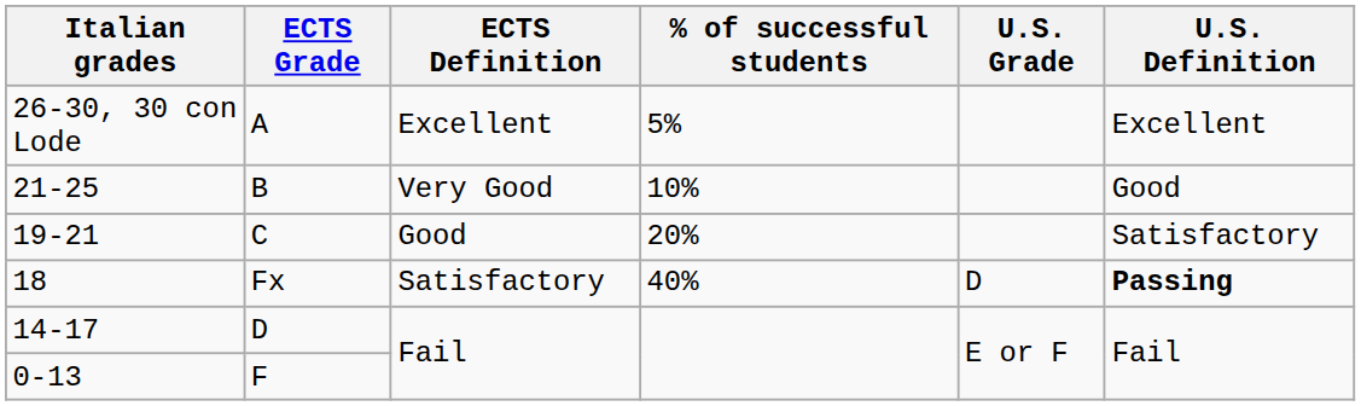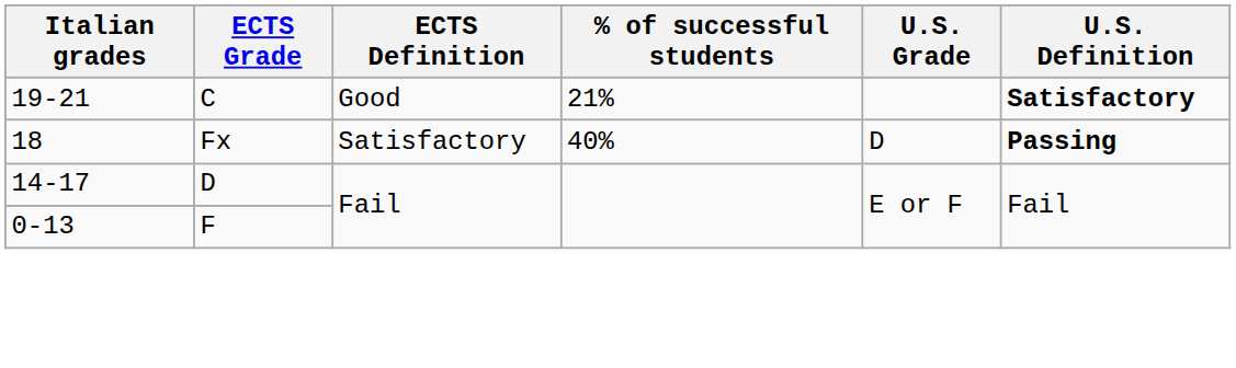- row: 26-30, 30 con Lode | A | Excellent | 5% | Excellent
- row: 21-25 | B | Very Good | 10% | Good
19-21 | % of successful students: 20% -> 21%
19-21 | U.S. Definition: normal -> bold
